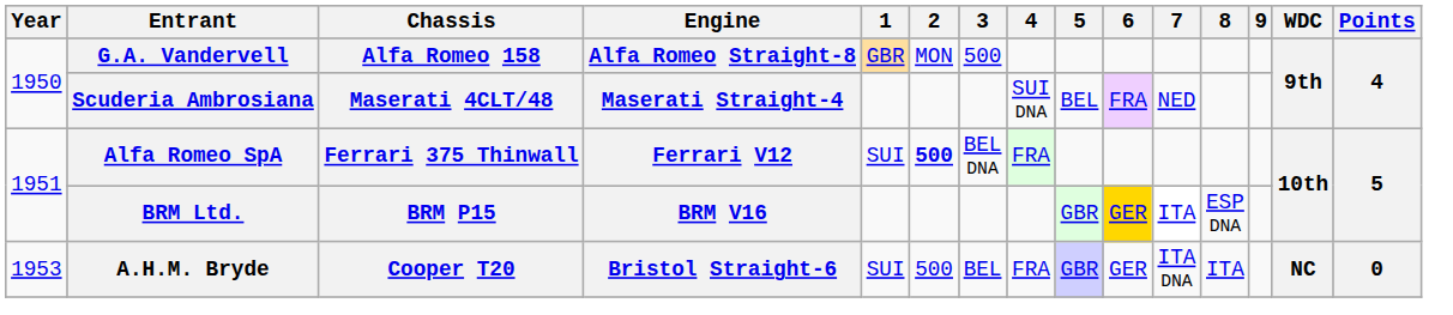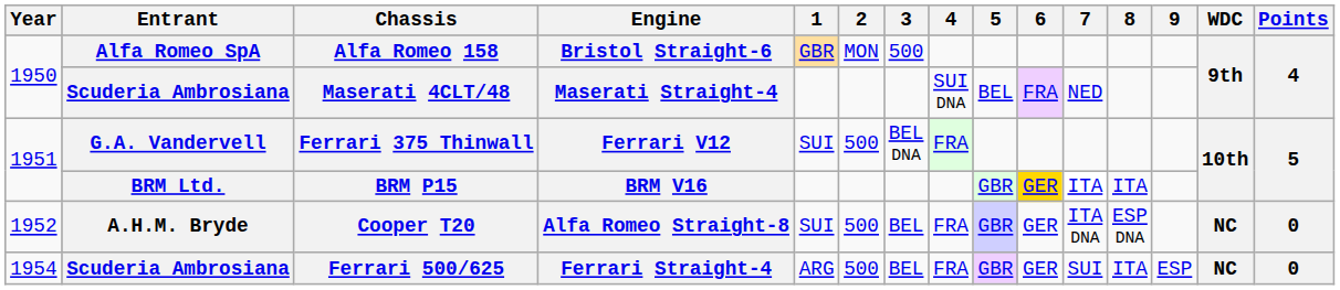Alfa Romeo 158 | Entrant: G.A. Vandervell -> Alfa Romeo SpA
Alfa Romeo 158 | Engine: Alfa Romeo Straight-8 -> Bristol Straight-6
Ferrari 375 Thinwall | Entrant: Alfa Romeo SpA -> G.A. Vandervell
Ferrari 375 Thinwall | 2: bold -> normal
BRM P15 | 8: ESP DNA -> ITA
Cooper T20 | Year: 1953 -> 1952
Cooper T20 | Engine: Bristol Straight-6 -> Alfa Romeo Straight-8
Cooper T20 | 8: ITA -> ESP DNA
+ row: 1954 | Scuderia Ambrosiana | Ferrari 500/625 | Ferrari Straight-4 | ARG | 500 | BEL | FRA | GBR | GER | SUI | ITA | ESP | NC | 0
